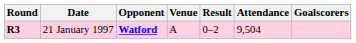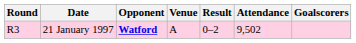21 January 1997 | Round: bold -> normal
21 January 1997 | Attendance: 9,504 -> 9,502
